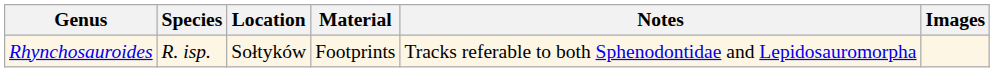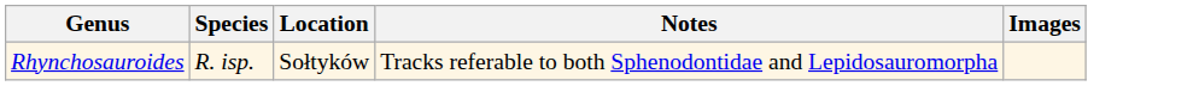- column: Material | Footprints
